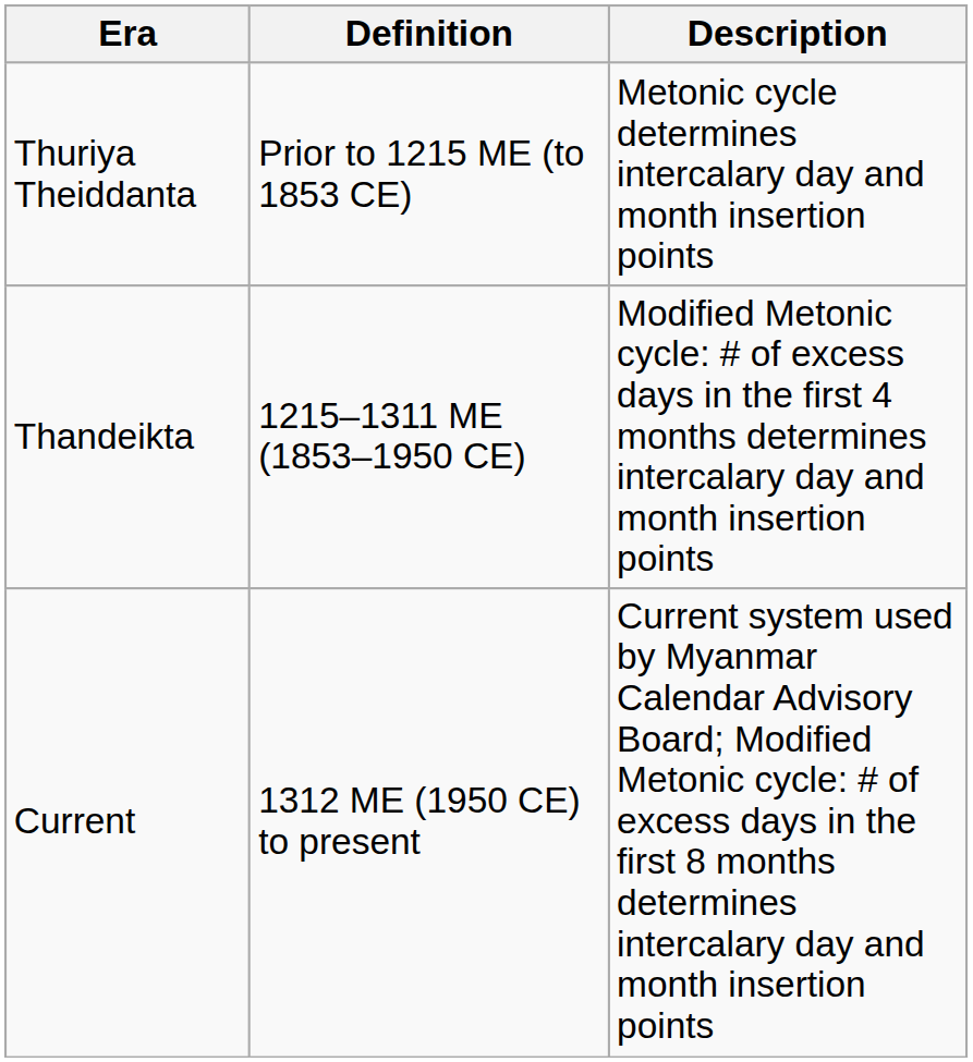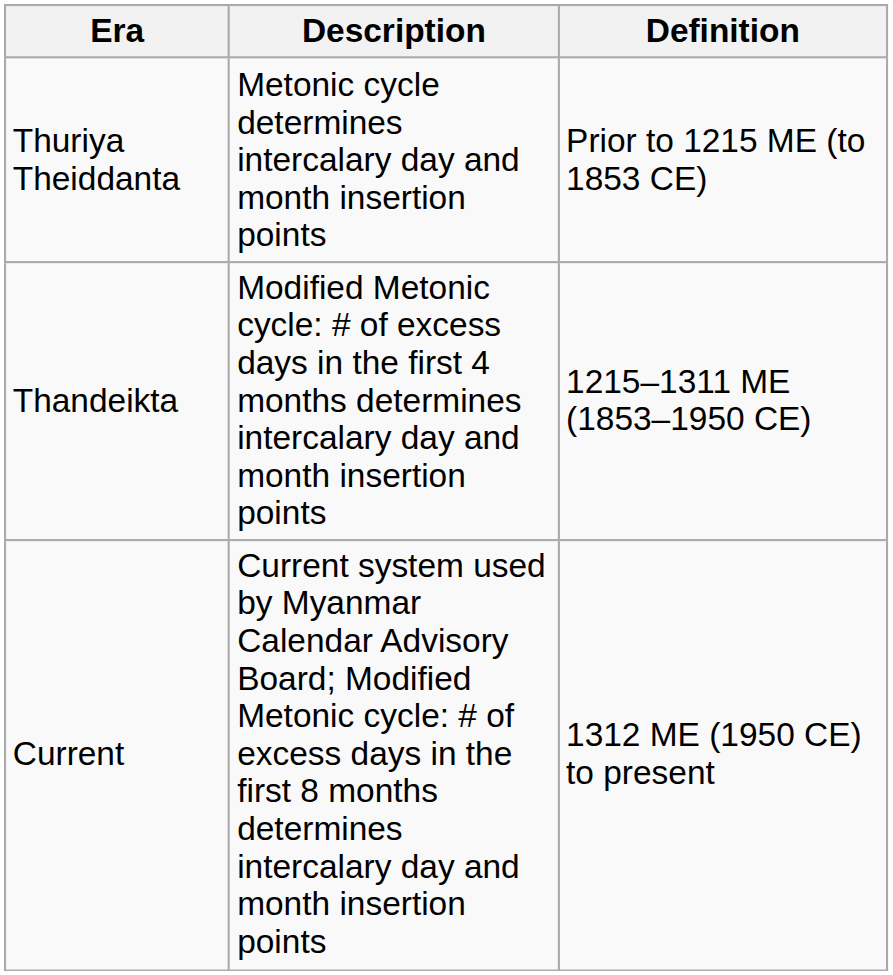columns swapped: Definition <-> Description
